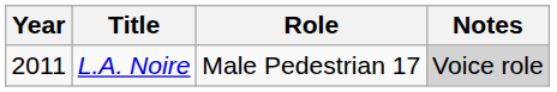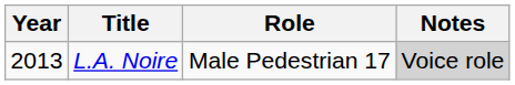L.A. Noire | Year: 2011 -> 2013
